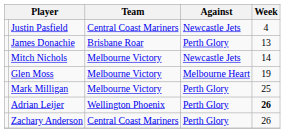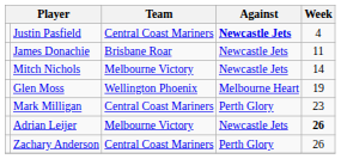Justin Pasfield | Against: normal -> bold
James Donachie | Against: Perth Glory -> Newcastle Jets
James Donachie | Week: 13 -> 11
Glen Moss | Team: Melbourne Victory -> Wellington Phoenix
Mark Milligan | Team: Melbourne Victory -> Central Coast Mariners
Mark Milligan | Week: 25 -> 23
Adrian Leijer | Team: Wellington Phoenix -> Melbourne Victory
Adrian Leijer | Against: Perth Glory -> Newcastle Jets
